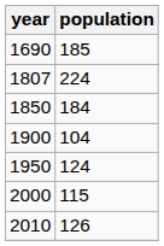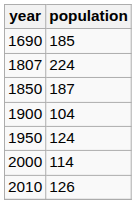1850 | population: 184 -> 187
2000 | population: 115 -> 114
